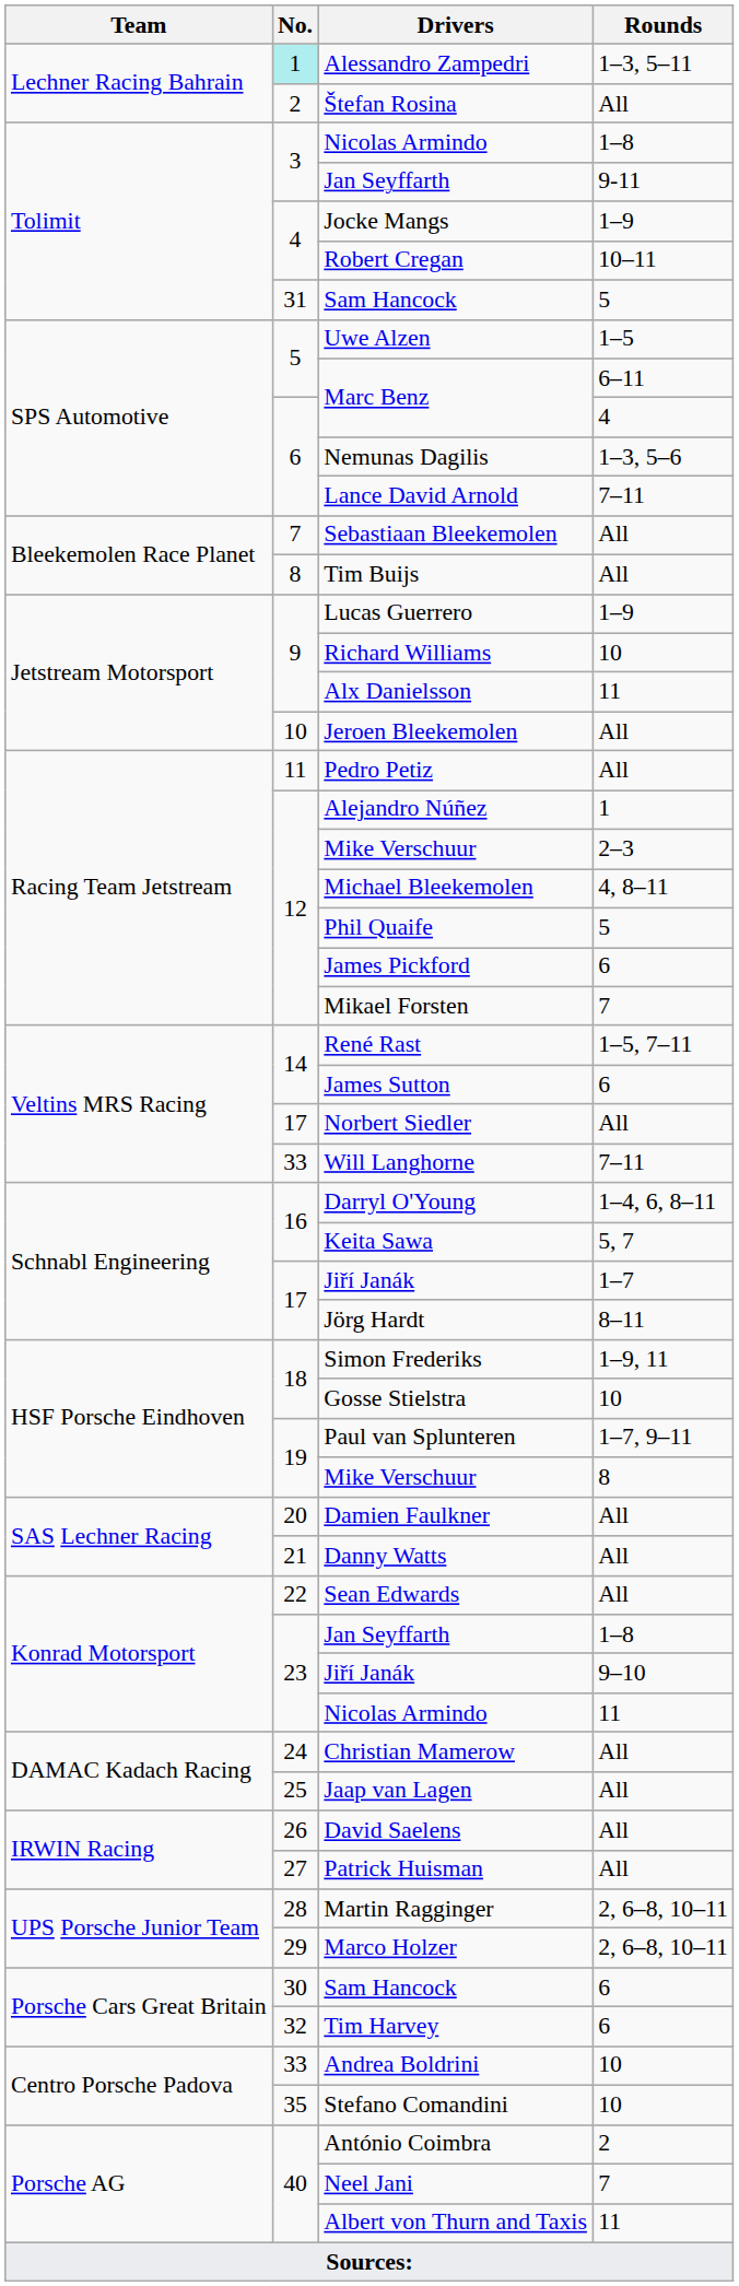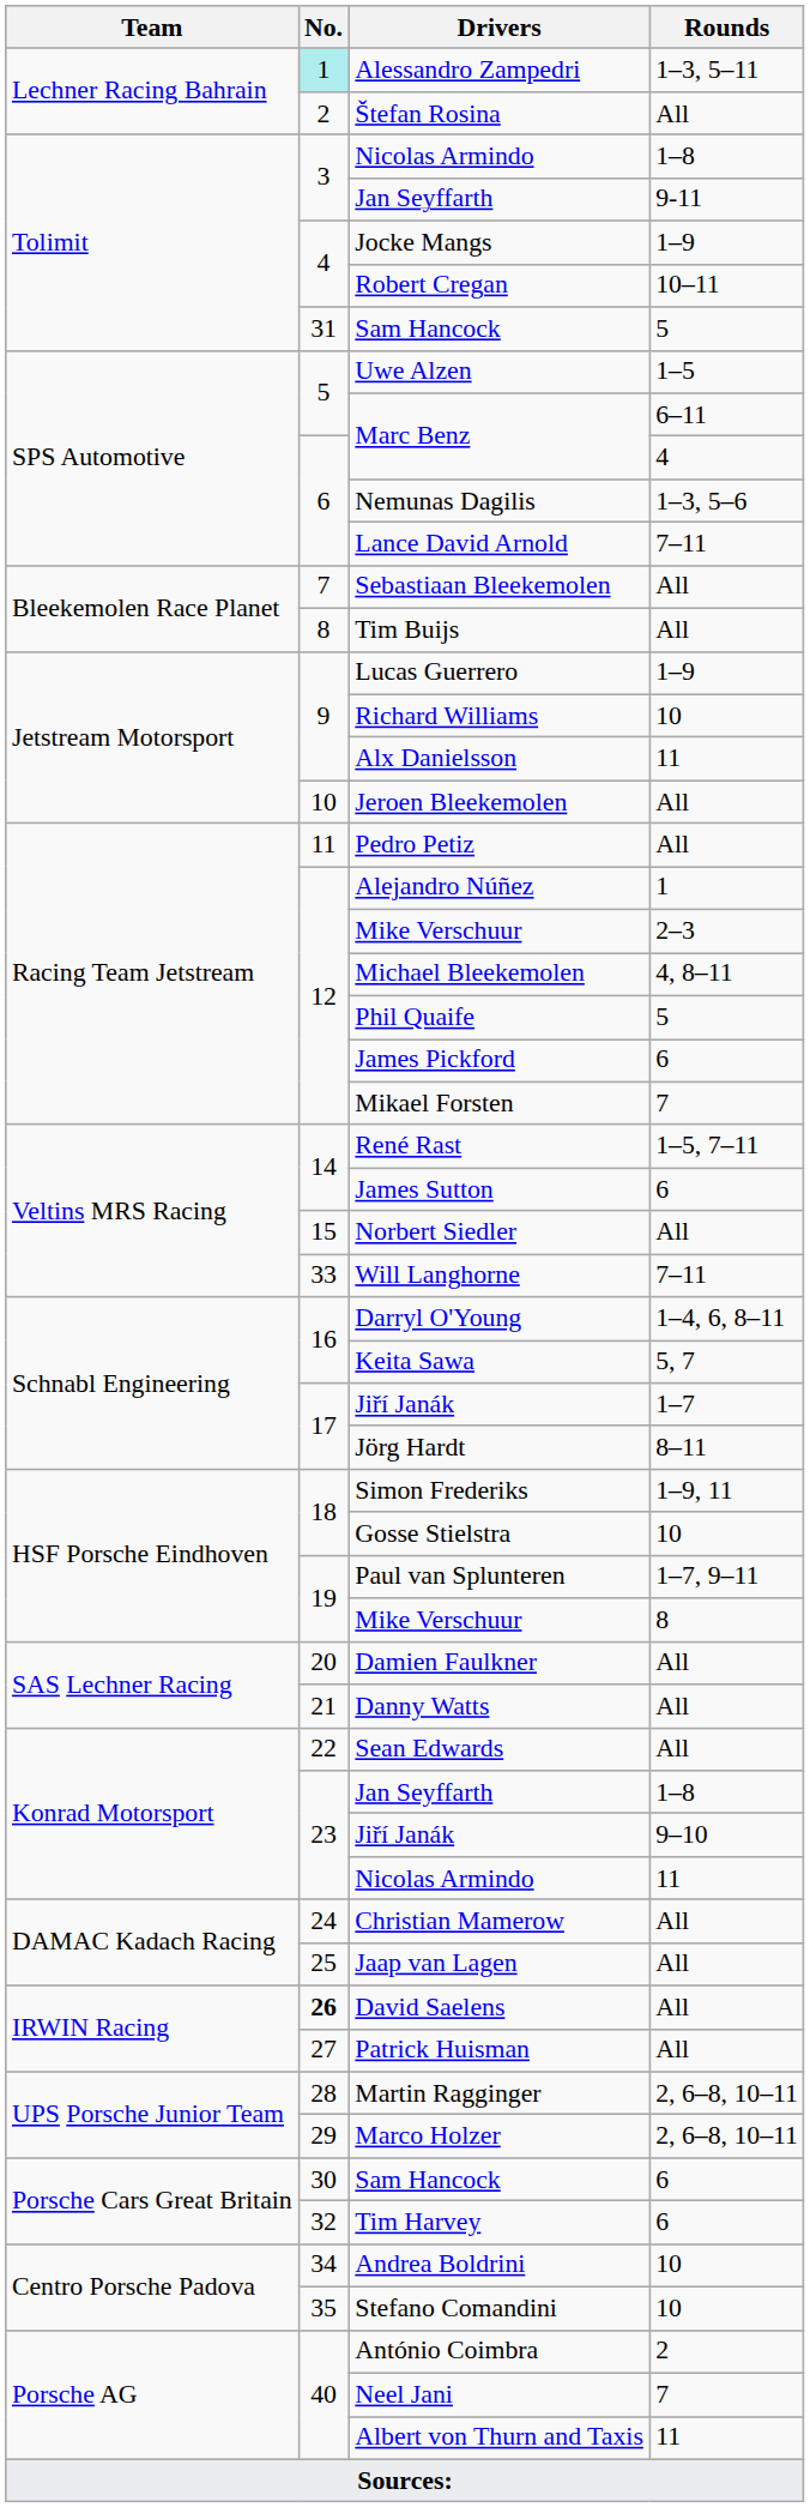Norbert Siedler | No.: 17 -> 15
David Saelens | No.: normal -> bold
Andrea Boldrini | No.: 33 -> 34
